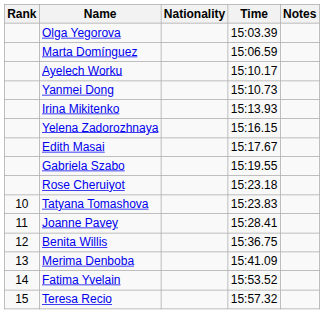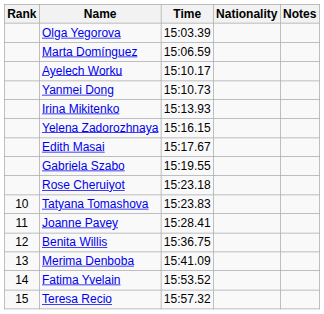columns swapped: Nationality <-> Time
